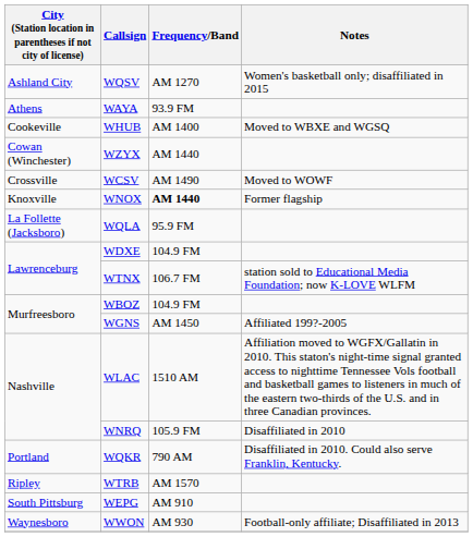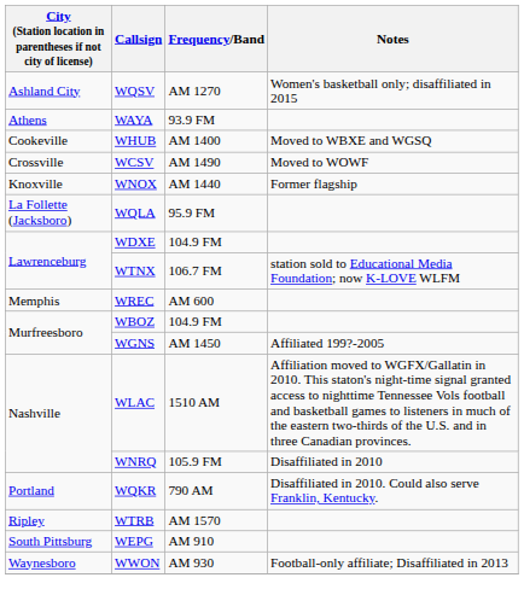- row: Cowan (Winchester) | WZYX | AM 1440
WNOX | Frequency/Band: bold -> normal
+ row: Memphis | WREC | AM 600
